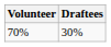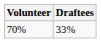70% | Draftees: 30% -> 33%
